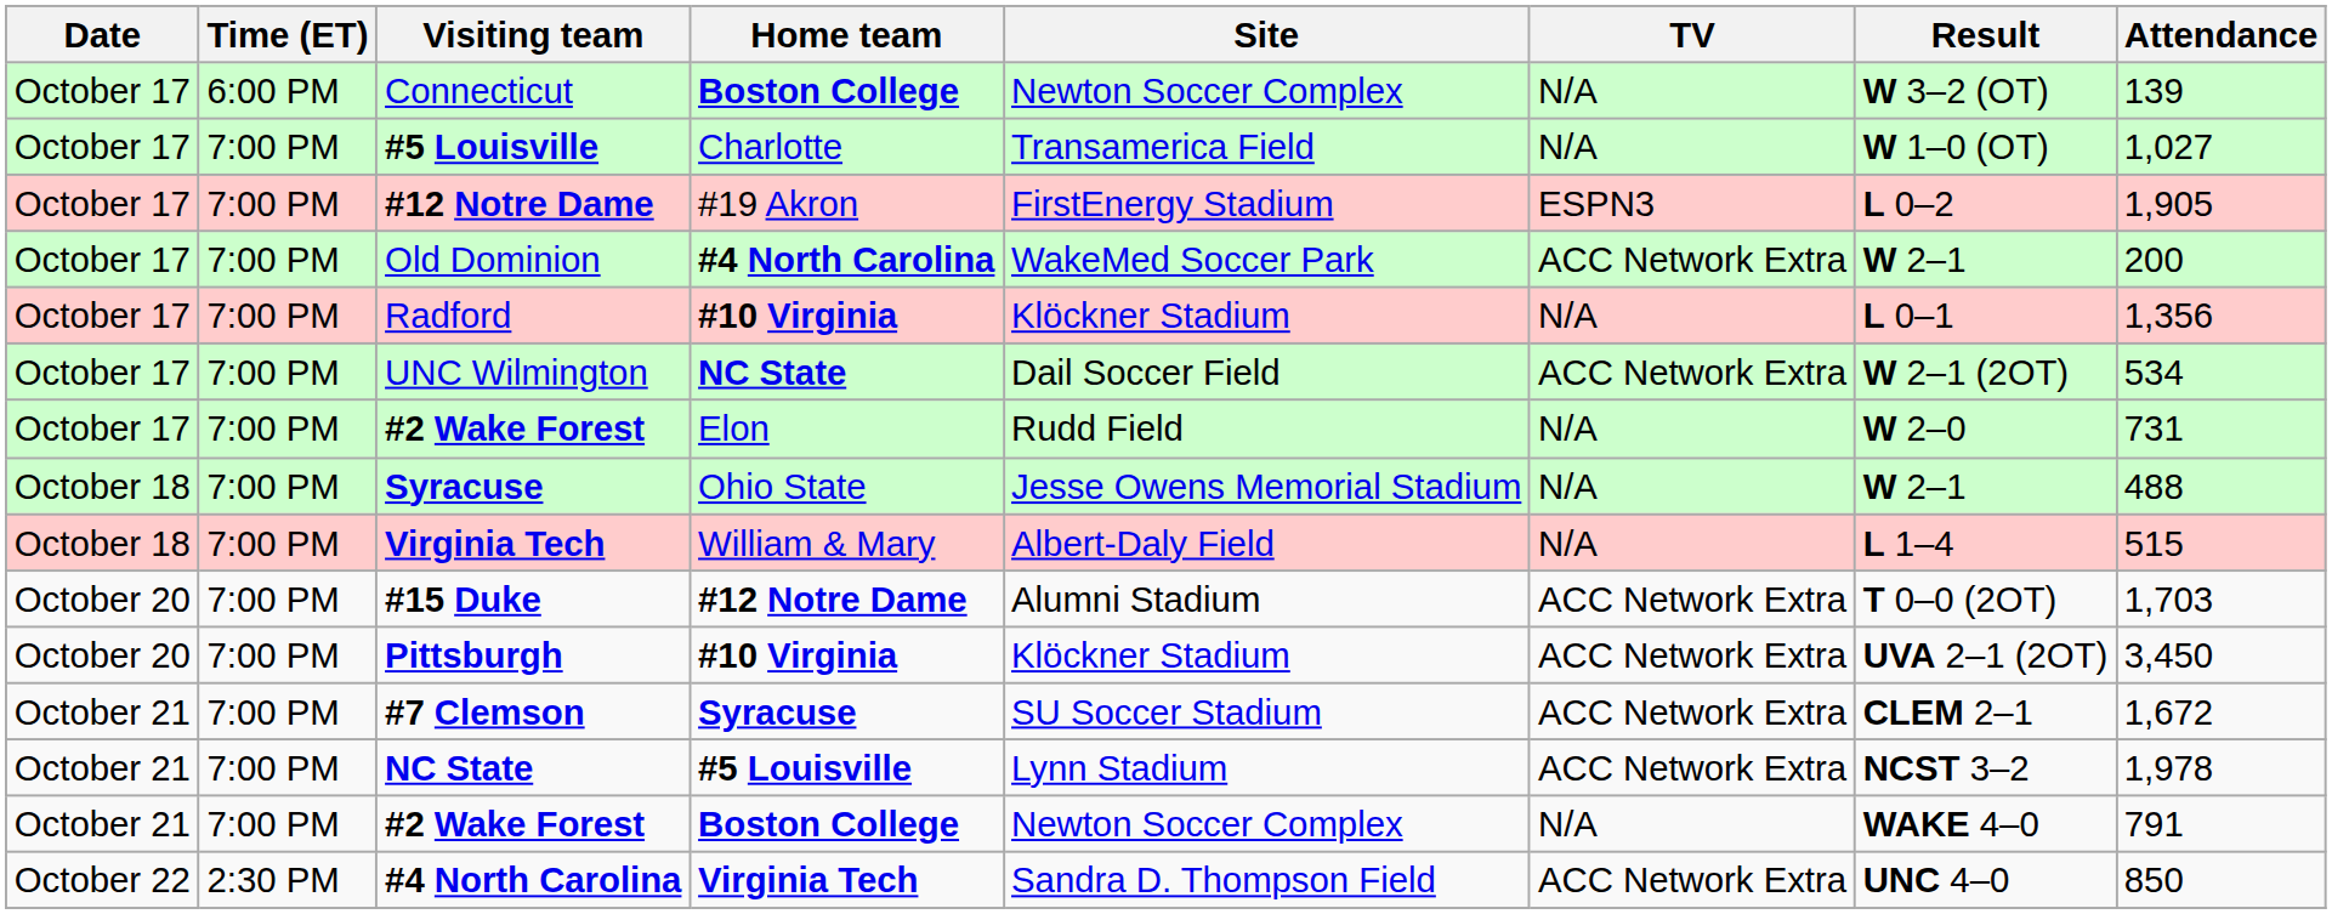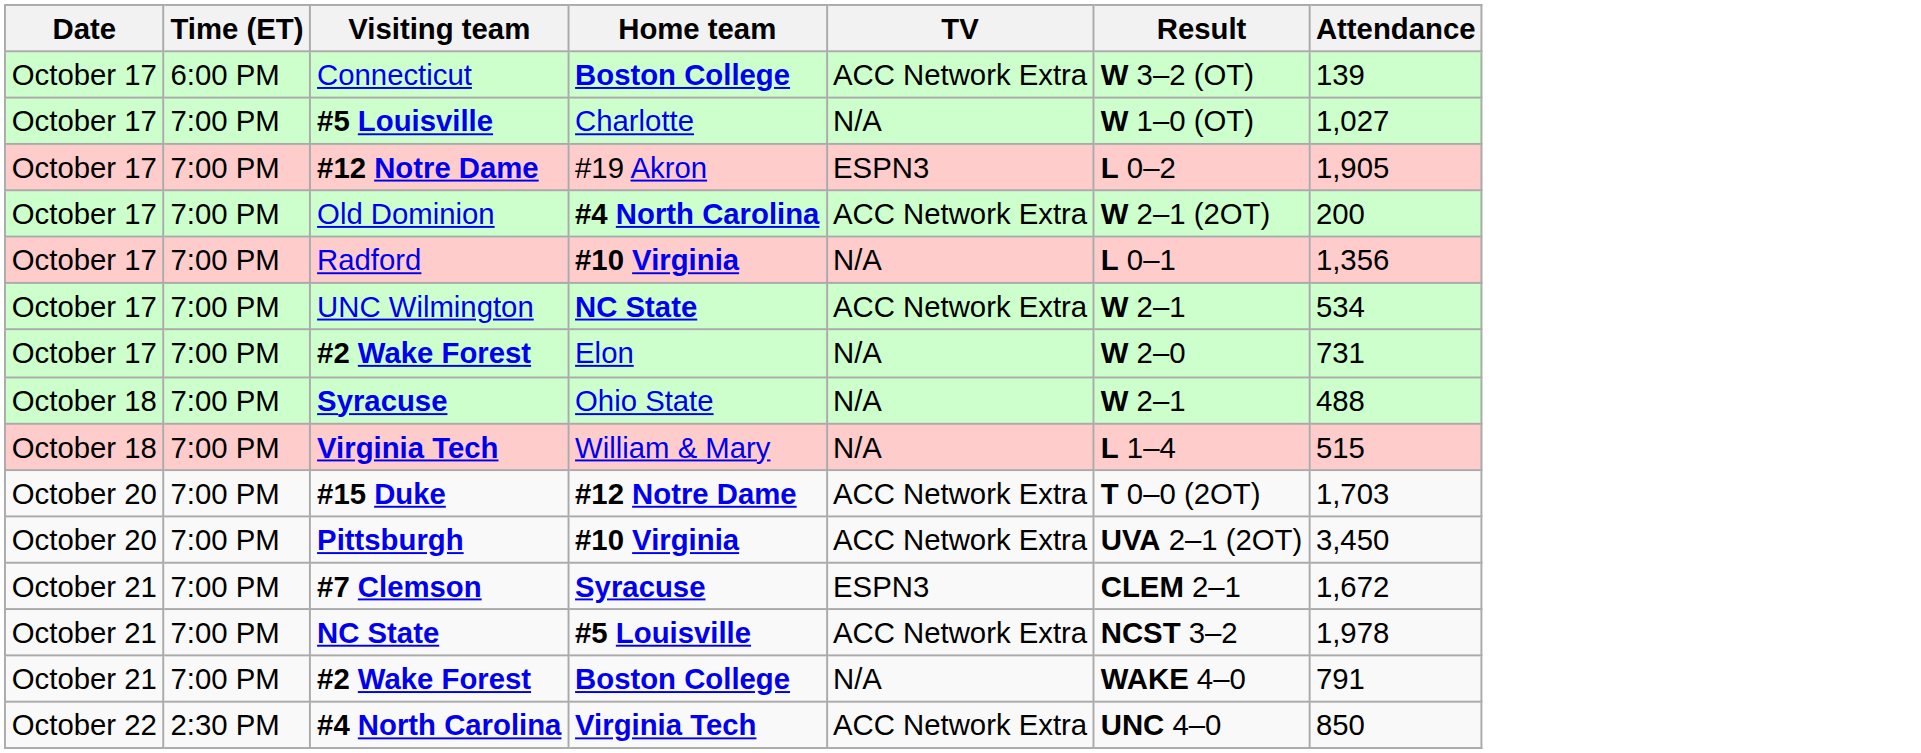- column: Site | Newton Soccer Complex | Transamerica Field | FirstEnergy Stadium | WakeMed Soccer Park | Klöckner Stadium | Dail Soccer Field | Rudd Field | Jesse Owens Memorial Stadium | Albert-Daly Field | Alumni Stadium | Klöckner Stadium | SU Soccer Stadium | Lynn Stadium | Newton Soccer Complex | Sandra D. Thompson Field
Connecticut | TV: N/A -> ACC Network Extra
Old Dominion | Result: W 2–1 -> W 2–1 (2OT)
UNC Wilmington | Result: W 2–1 (2OT) -> W 2–1
#7 Clemson | TV: ACC Network Extra -> ESPN3
